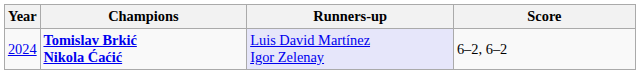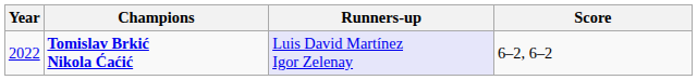Tomislav Brkić Nikola Ćaćić | Year: 2024 -> 2022
